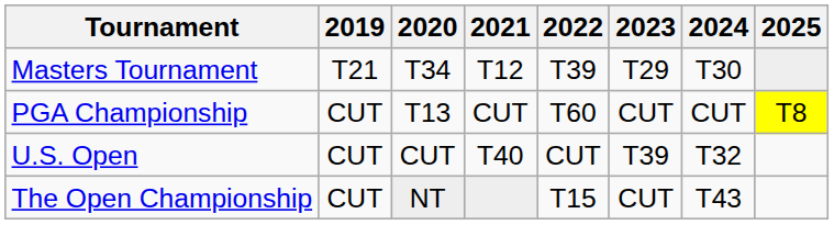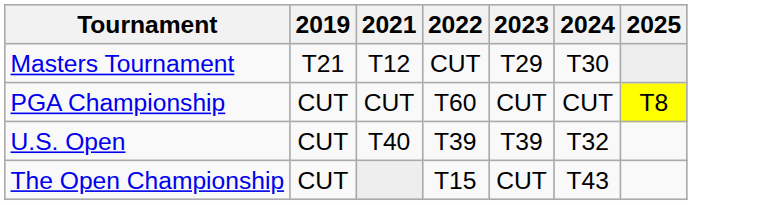- column: 2020 | T34 | T13 | CUT | NT
Masters Tournament | 2022: T39 -> CUT
U.S. Open | 2022: CUT -> T39
